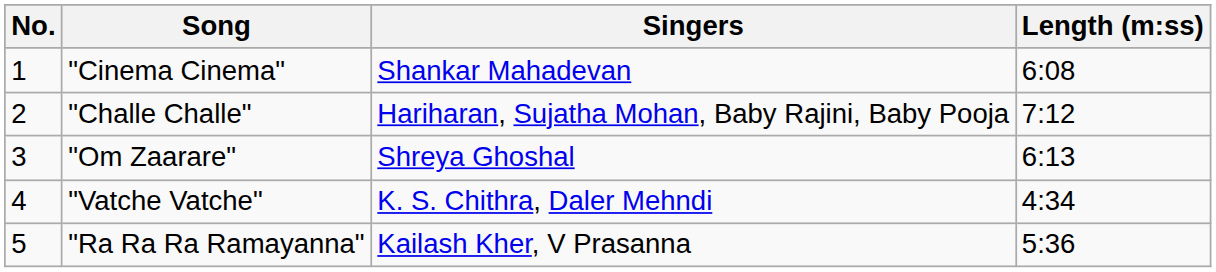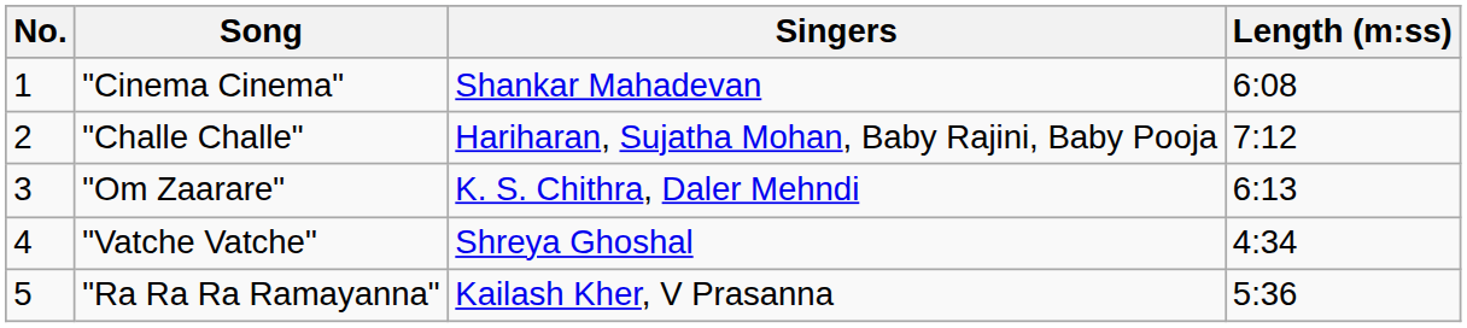"Om Zaarare" | Singers: Shreya Ghoshal -> K. S. Chithra, Daler Mehndi
"Vatche Vatche" | Singers: K. S. Chithra, Daler Mehndi -> Shreya Ghoshal
